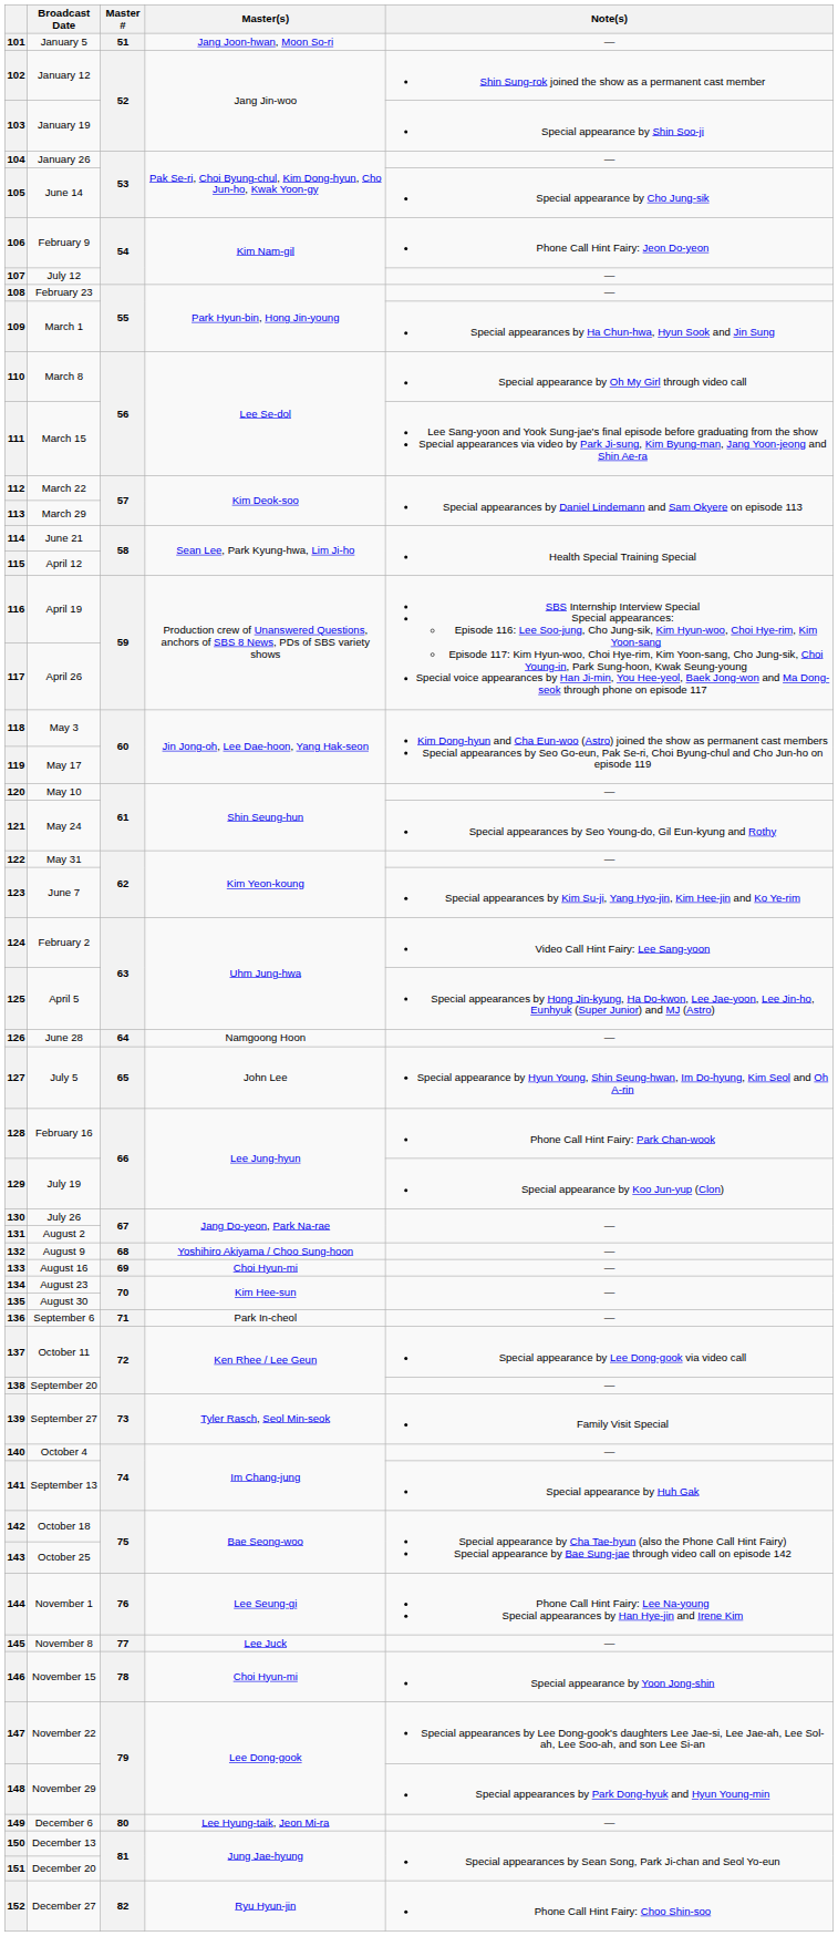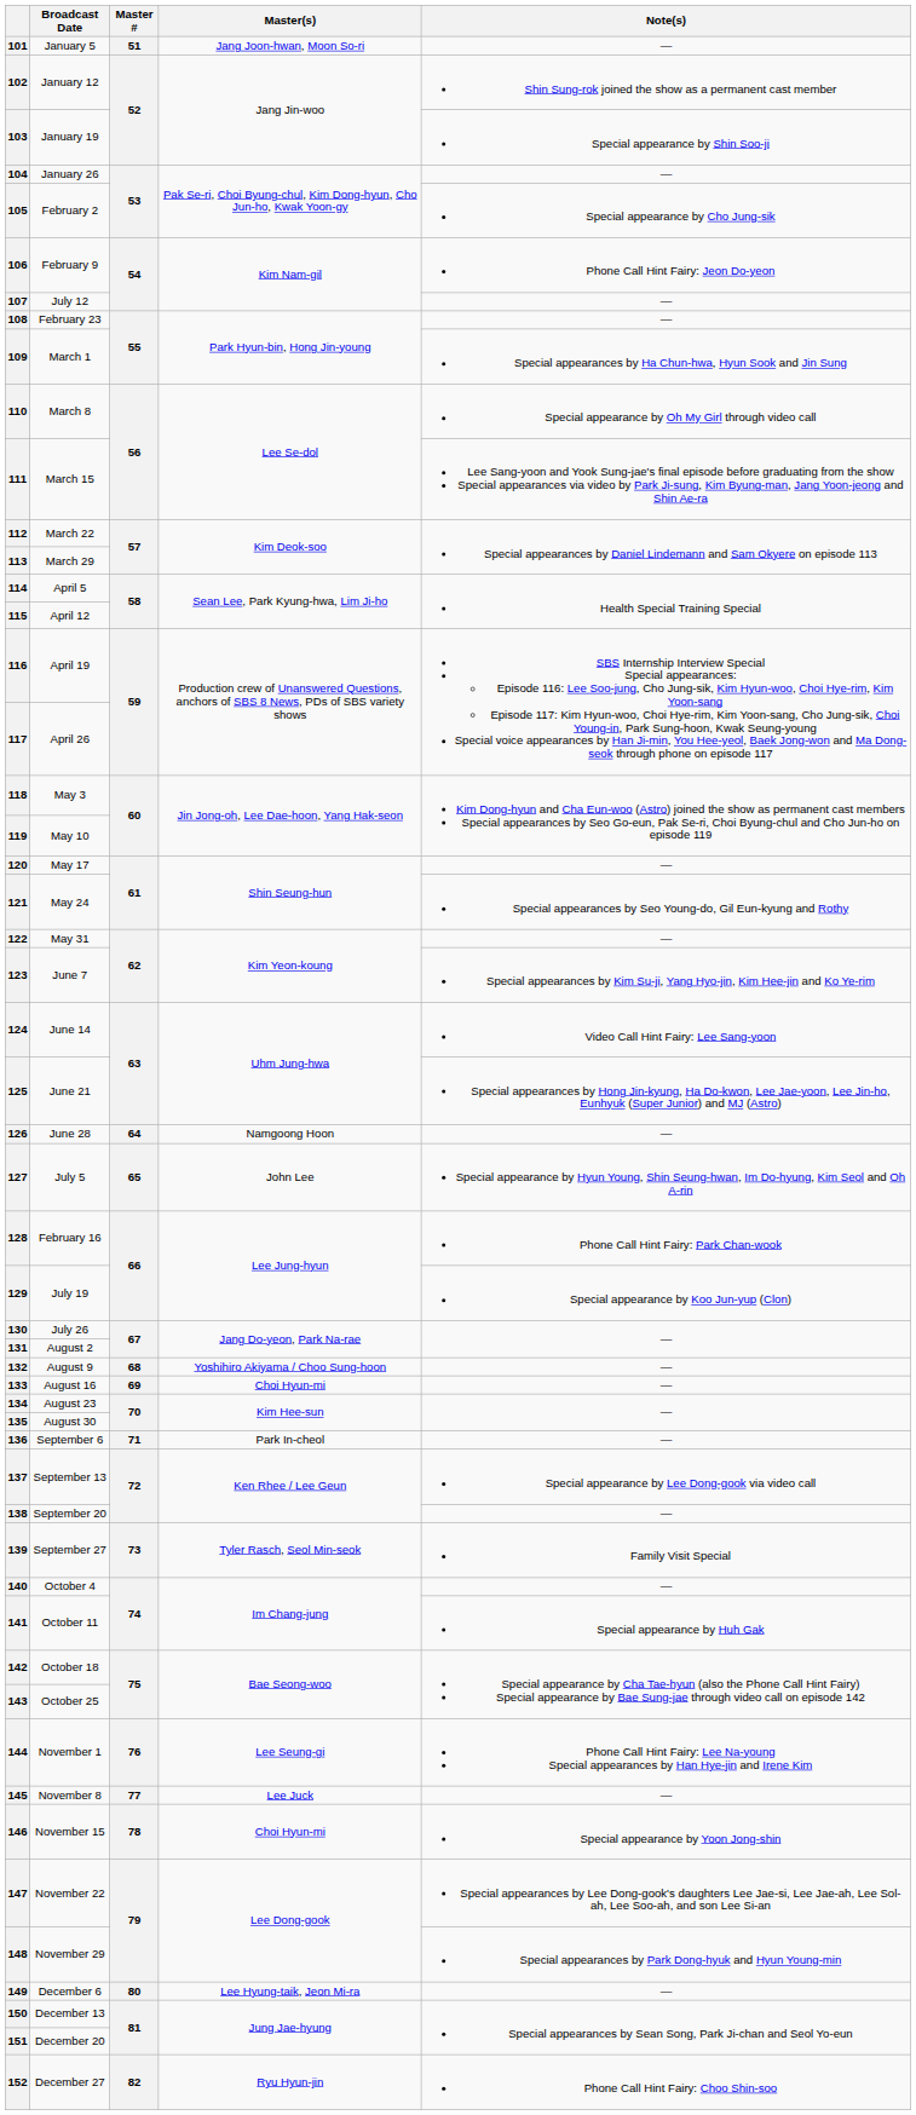105 | Broadcast Date: June 14 -> February 2
114 | Broadcast Date: June 21 -> April 5
119 | Broadcast Date: May 17 -> May 10
120 | Broadcast Date: May 10 -> May 17
124 | Broadcast Date: February 2 -> June 14
125 | Broadcast Date: April 5 -> June 21
137 | Broadcast Date: October 11 -> September 13
141 | Broadcast Date: September 13 -> October 11
